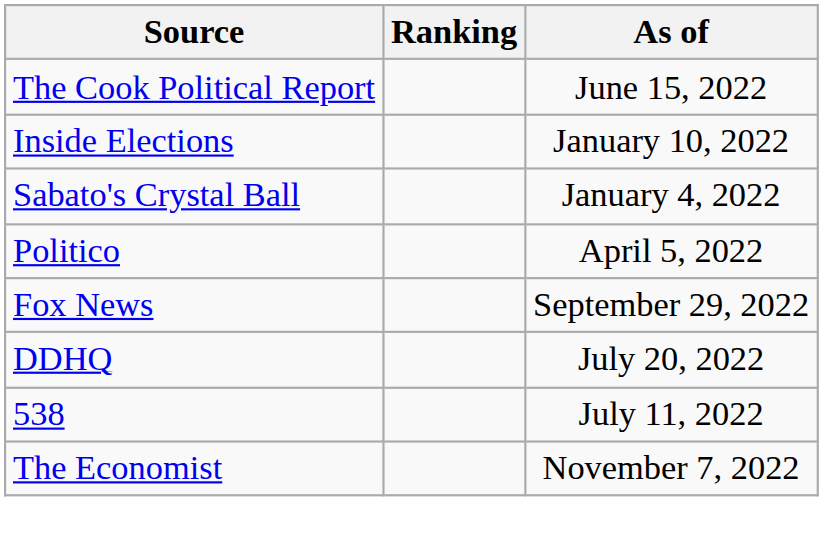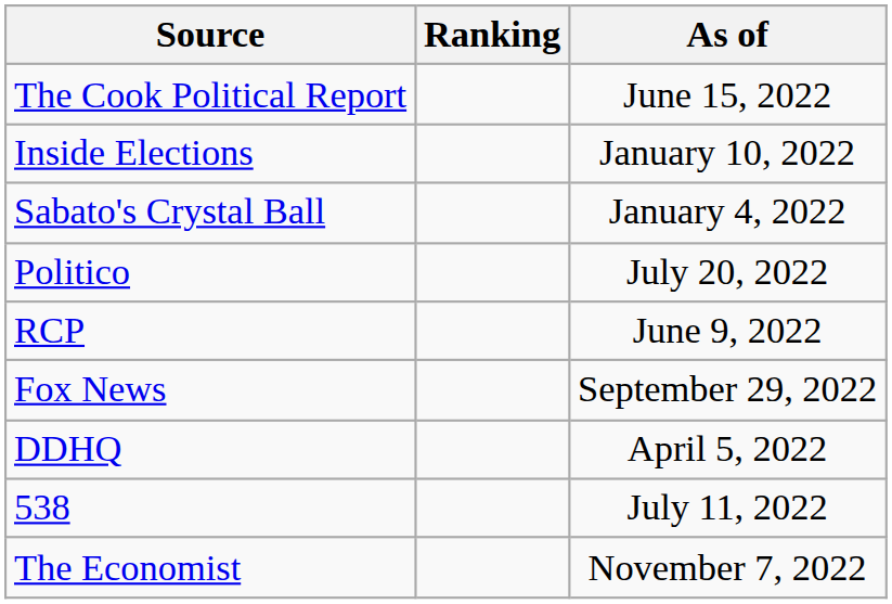Politico | As of: April 5, 2022 -> July 20, 2022
+ row: RCP | June 9, 2022
DDHQ | As of: July 20, 2022 -> April 5, 2022
